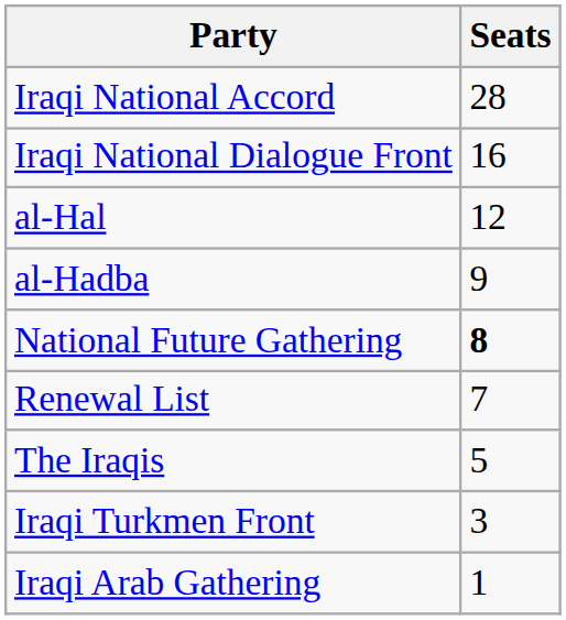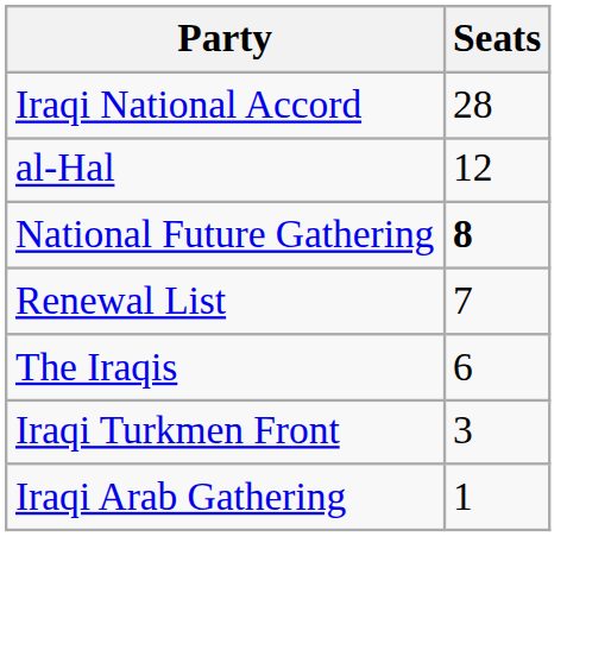- row: Iraqi National Dialogue Front | 16
- row: al-Hadba | 9
The Iraqis | Seats: 5 -> 6
